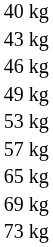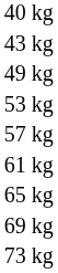- row: 46 kg
+ row: 61 kg
